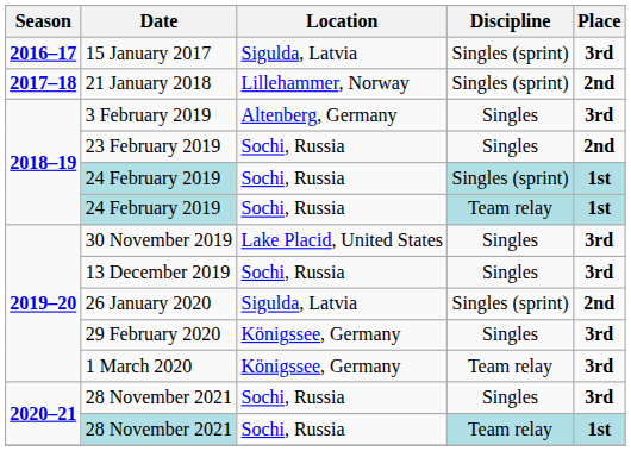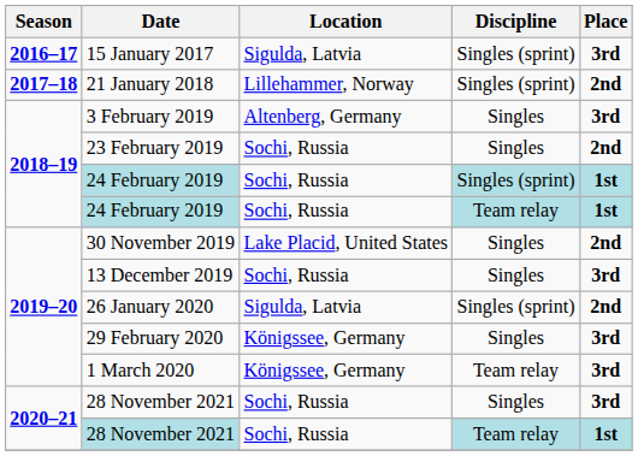30 November 2019 | Place: 3rd -> 2nd
